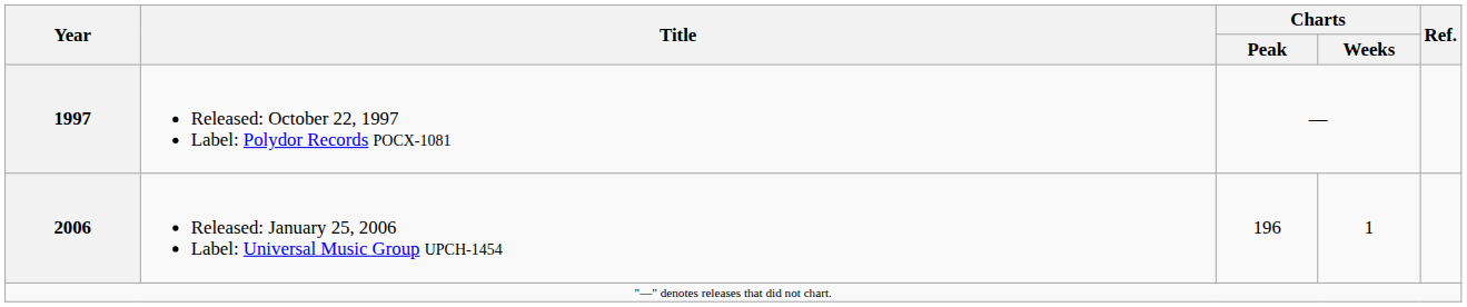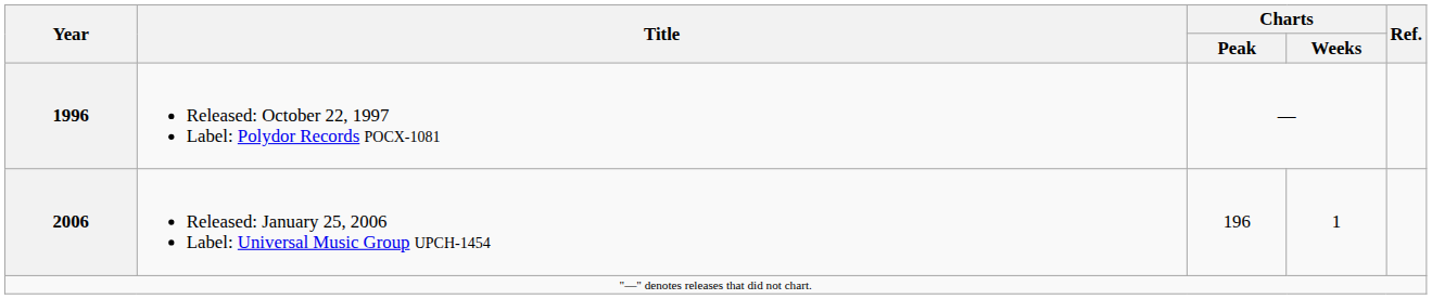Released: October 22, 1997 Label: Polydor Records POCX-1081 | Year: 1997 -> 1996
